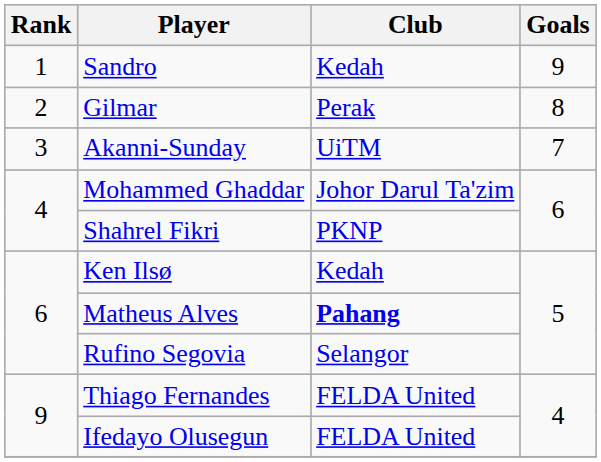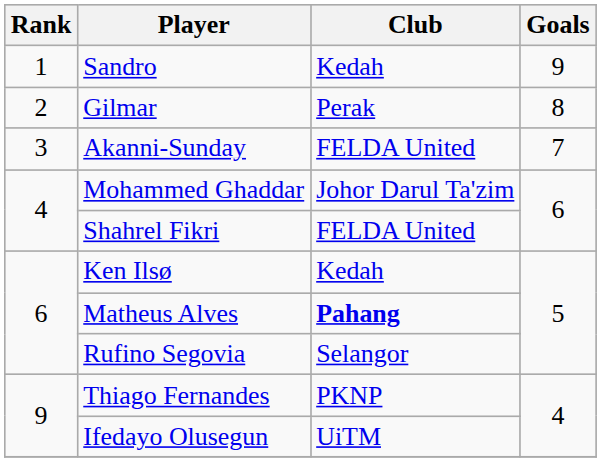Akanni-Sunday | Club: UiTM -> FELDA United
Shahrel Fikri | Club: PKNP -> FELDA United
Thiago Fernandes | Club: FELDA United -> PKNP
Ifedayo Olusegun | Club: FELDA United -> UiTM
